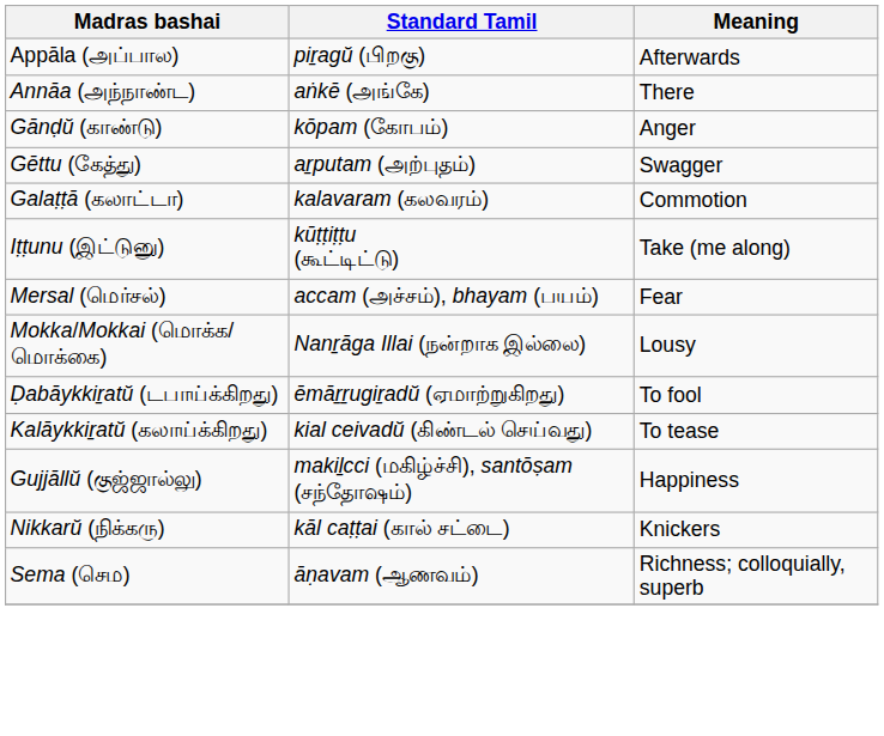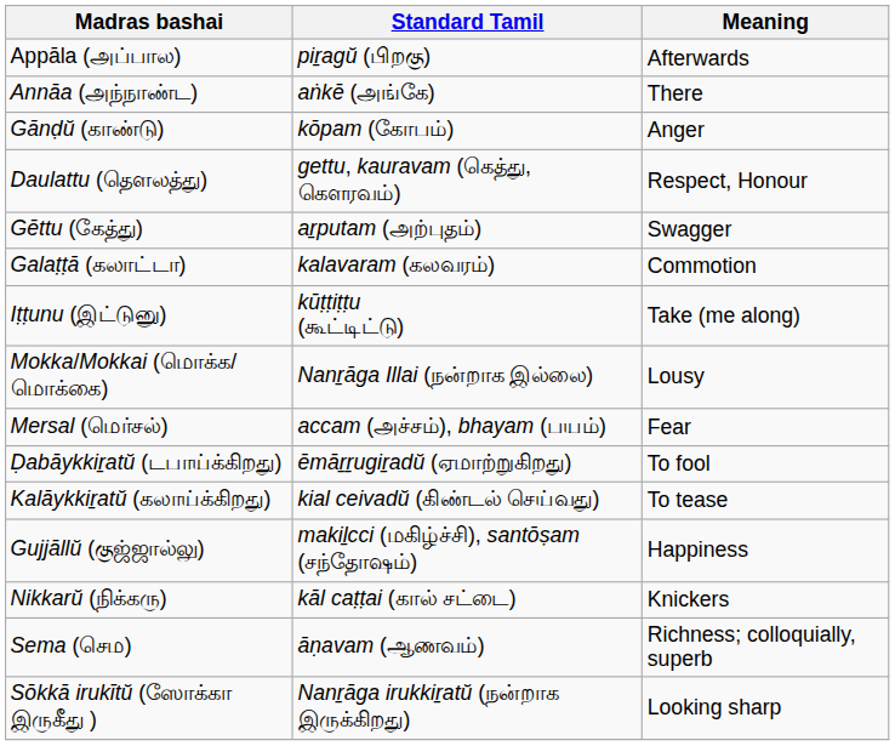+ row: Daulattu (தௌலத்து) | gettu, kauravam (கெத்து, கௌரவம்) | Respect, Honour
rows swapped: Mersal (மெர்சல்) <-> Mokka/Mokkai (மொக்க/மொக்கை)
+ row: Sōkkā irukītŭ (ஸோக்கா இருகீது ) | Nanṟāga irukkiṟatŭ (நன்றாக இருக்கிறது) | Looking sharp
